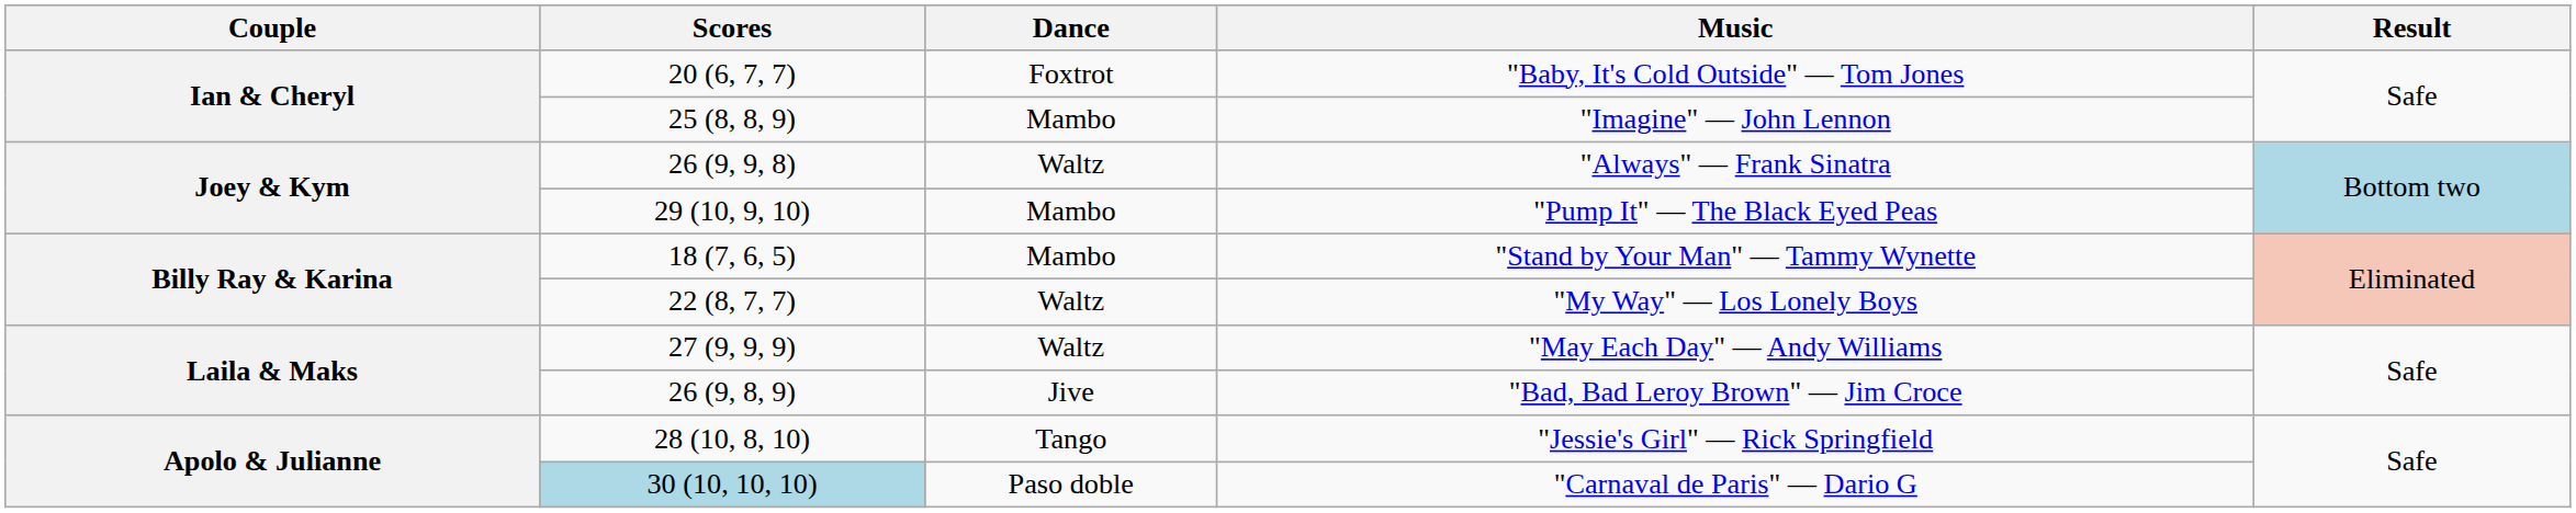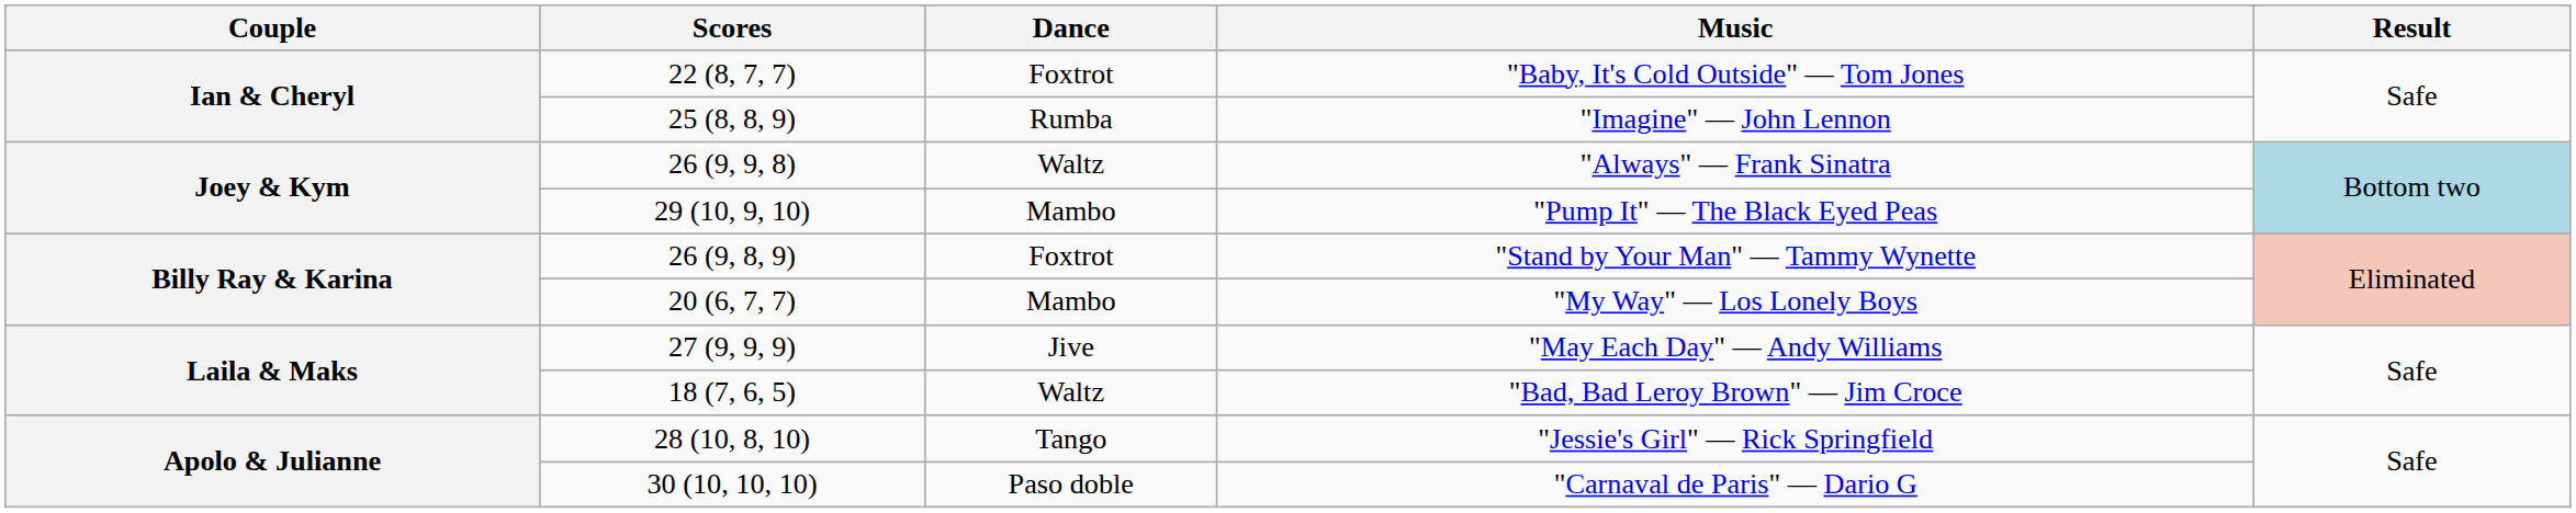"Baby, It's Cold Outside" — Tom Jones | Scores: 20 (6, 7, 7) -> 22 (8, 7, 7)
"Imagine" — John Lennon | Dance: Mambo -> Rumba
"Stand by Your Man" — Tammy Wynette | Scores: 18 (7, 6, 5) -> 26 (9, 8, 9)
"Stand by Your Man" — Tammy Wynette | Dance: Mambo -> Foxtrot
"My Way" — Los Lonely Boys | Scores: 22 (8, 7, 7) -> 20 (6, 7, 7)
"My Way" — Los Lonely Boys | Dance: Waltz -> Mambo
"May Each Day" — Andy Williams | Dance: Waltz -> Jive
"Bad, Bad Leroy Brown" — Jim Croce | Scores: 26 (9, 8, 9) -> 18 (7, 6, 5)
"Bad, Bad Leroy Brown" — Jim Croce | Dance: Jive -> Waltz
"Carnaval de Paris" — Dario G | Scores: lightblue background -> no background
